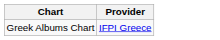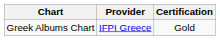+ column: Certification | Gold
